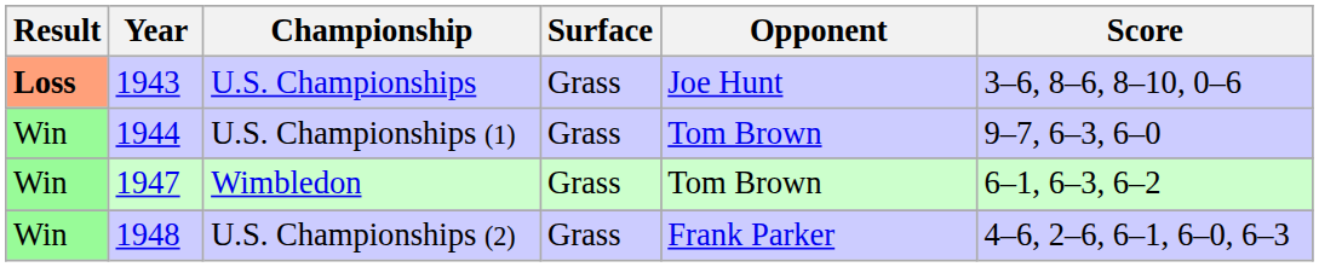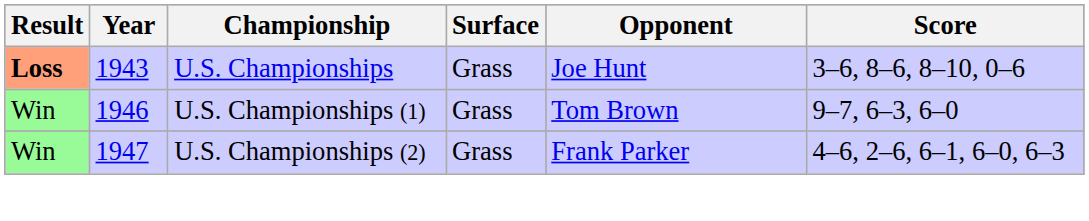U.S. Championships (1) | Year: 1944 -> 1946
- row: Win | 1947 | Wimbledon | Grass | Tom Brown | 6–1, 6–3, 6–2
U.S. Championships (2) | Year: 1948 -> 1947
